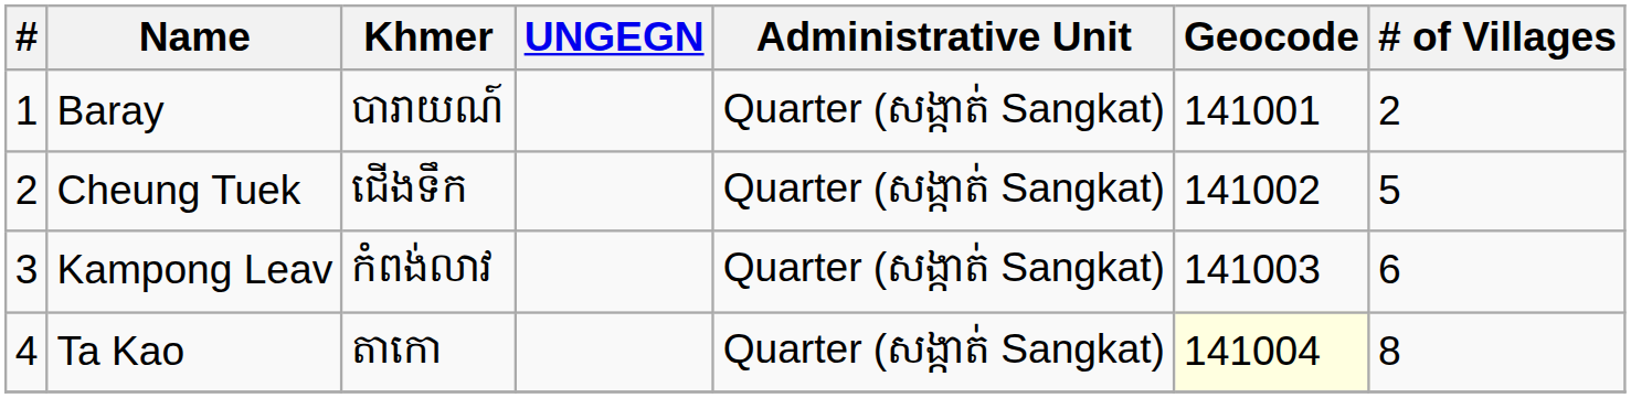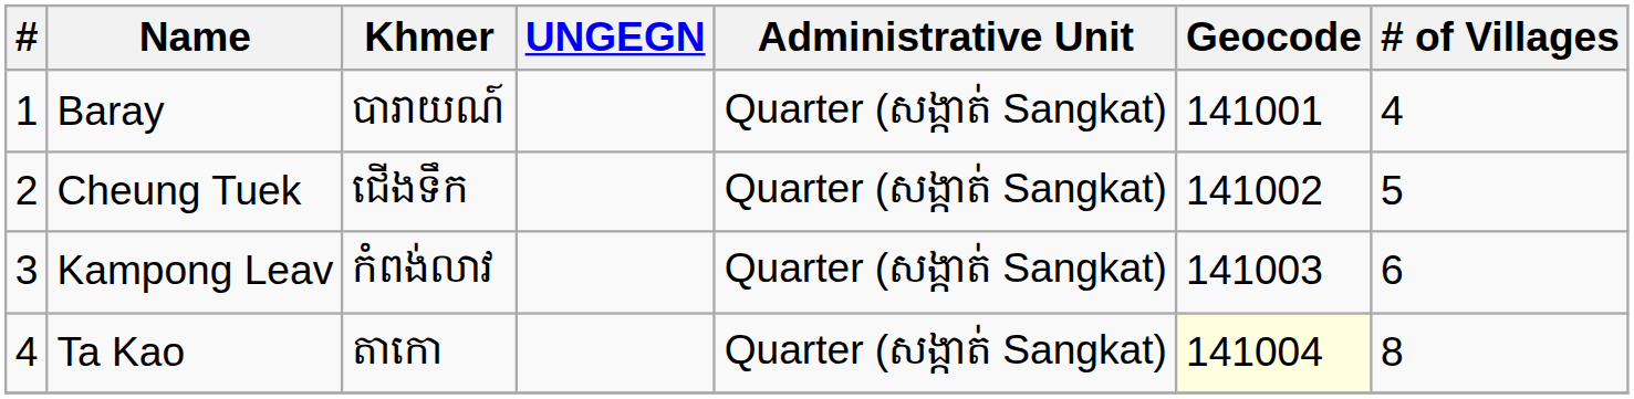Baray | # of Villages: 2 -> 4
